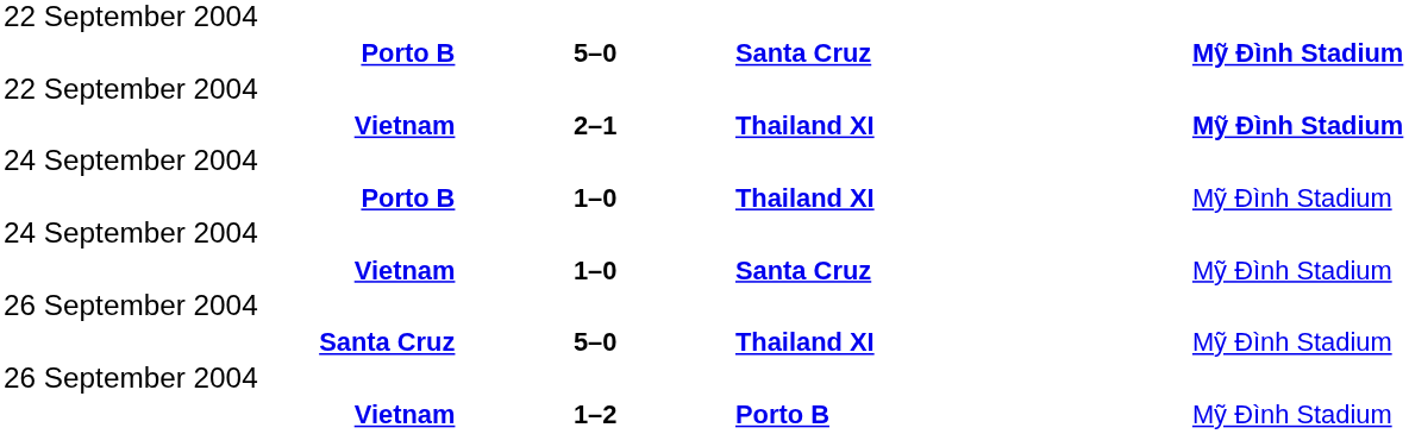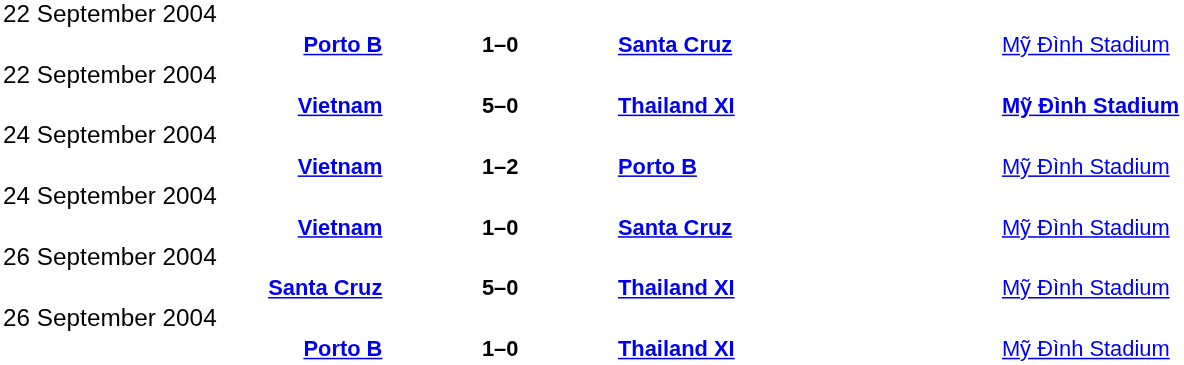Porto B / Santa Cruz | column 2: 5–0 -> 1–0
Porto B / Santa Cruz | column 4: bold -> normal
Vietnam / Thailand XI | column 2: 2–1 -> 5–0
rows swapped: Porto B / Thailand XI <-> Vietnam / Porto B
